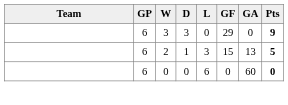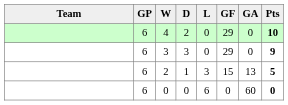+ row: 6 | 4 | 2 | 0 | 29 | 0 | 10
